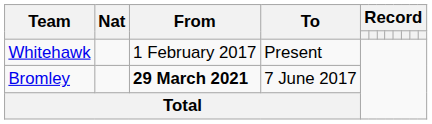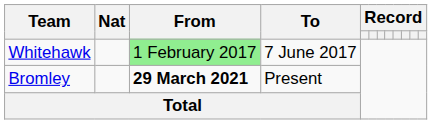Whitehawk | From: no background -> lightgreen background
Whitehawk | To: Present -> 7 June 2017
Bromley | To: 7 June 2017 -> Present
